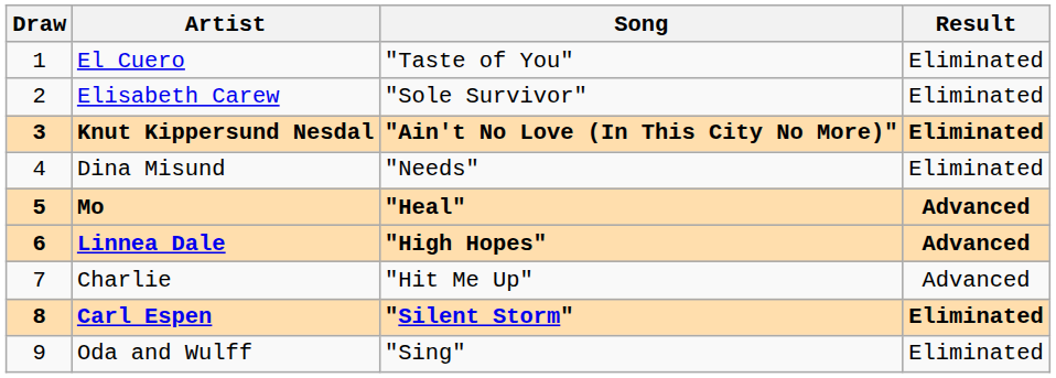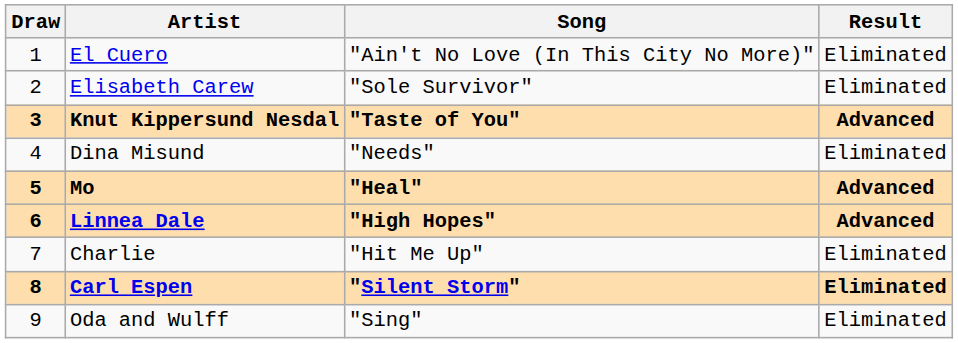El Cuero | Song: "Taste of You" -> "Ain't No Love (In This City No More)"
Knut Kippersund Nesdal | Song: "Ain't No Love (In This City No More)" -> "Taste of You"
Knut Kippersund Nesdal | Result: Eliminated -> Advanced
Charlie | Result: Advanced -> Eliminated
